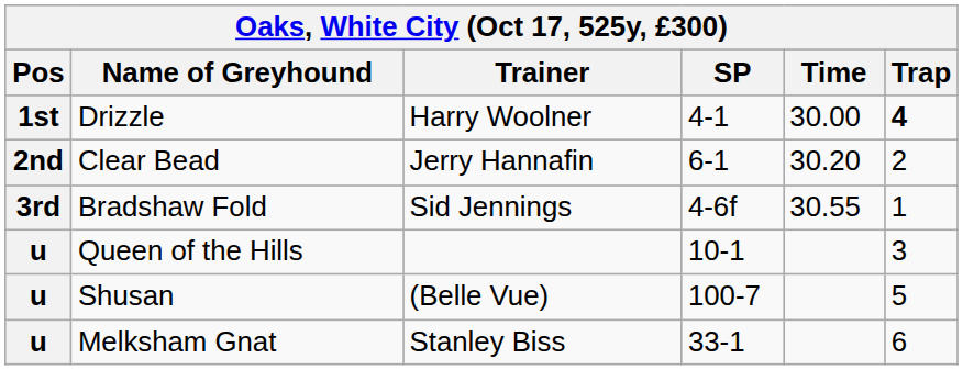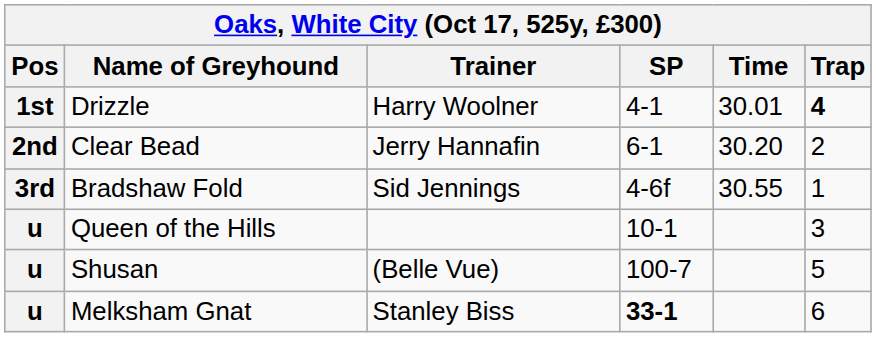Drizzle | Time: 30.00 -> 30.01
Melksham Gnat | SP: normal -> bold
